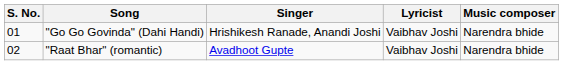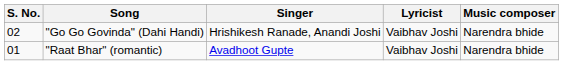"Go Go Govinda" (Dahi Handi) | S. No.: 01 -> 02
"Raat Bhar" (romantic) | S. No.: 02 -> 01
